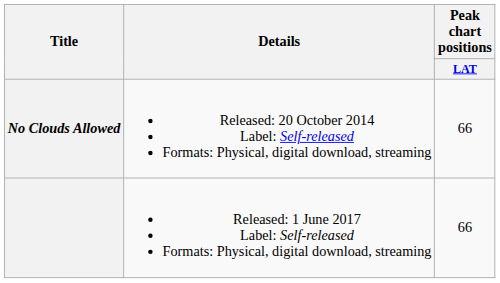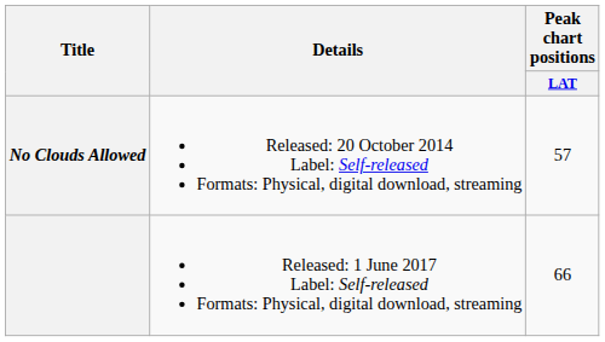No Clouds Allowed | Peak chart positions / LAT: 66 -> 57
